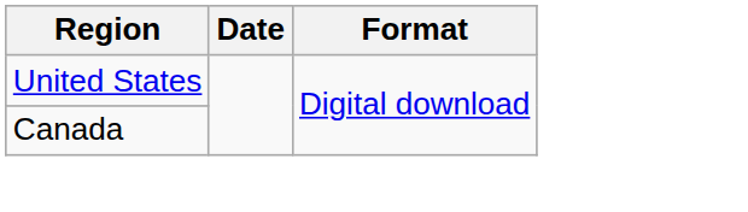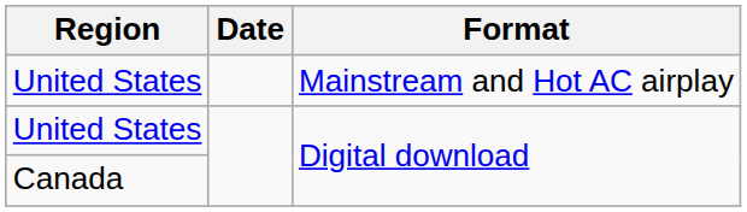+ row: United States | Mainstream and Hot AC airplay
